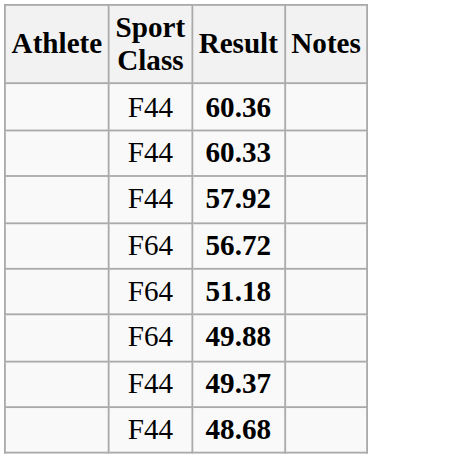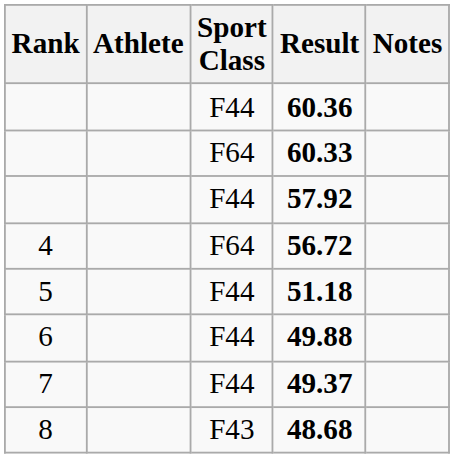+ column: Rank | 4 | 5 | 6 | 7 | 8
60.33 | Sport Class: F44 -> F64
51.18 | Sport Class: F64 -> F44
49.88 | Sport Class: F64 -> F44
48.68 | Sport Class: F44 -> F43
